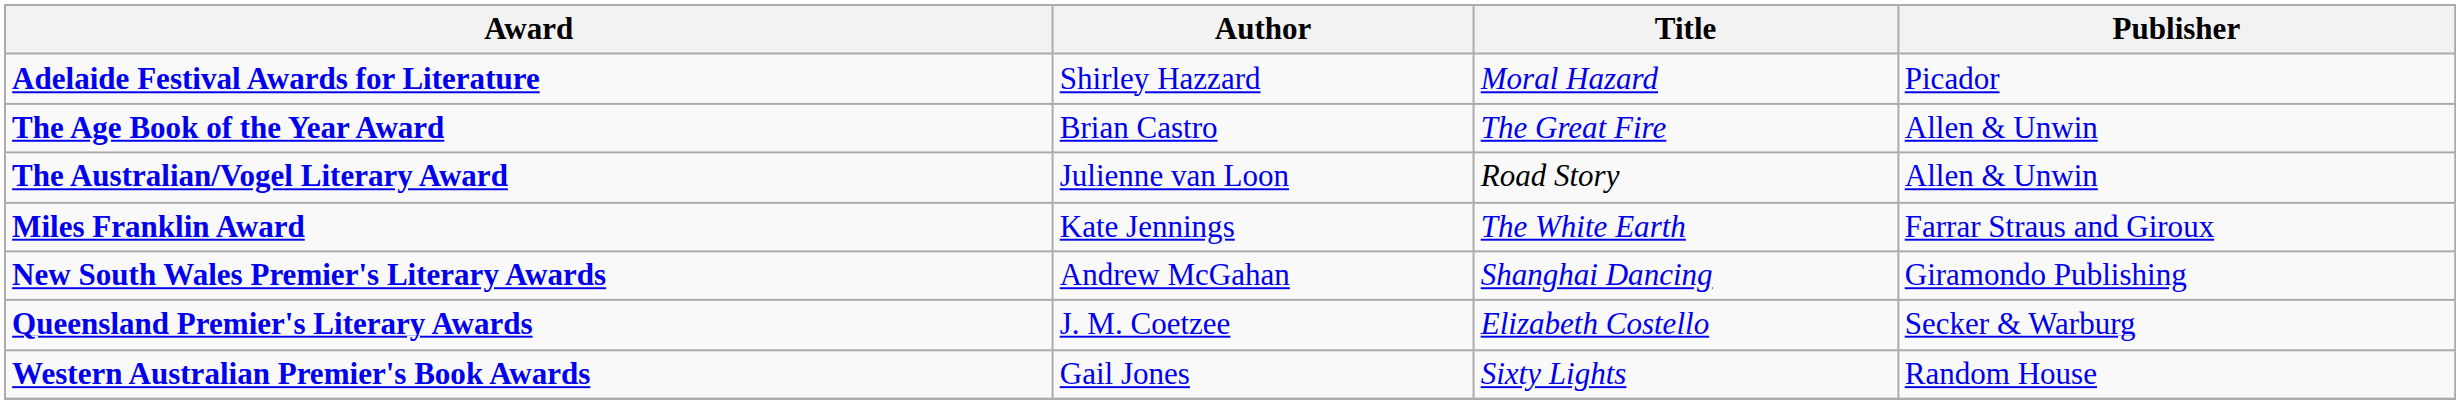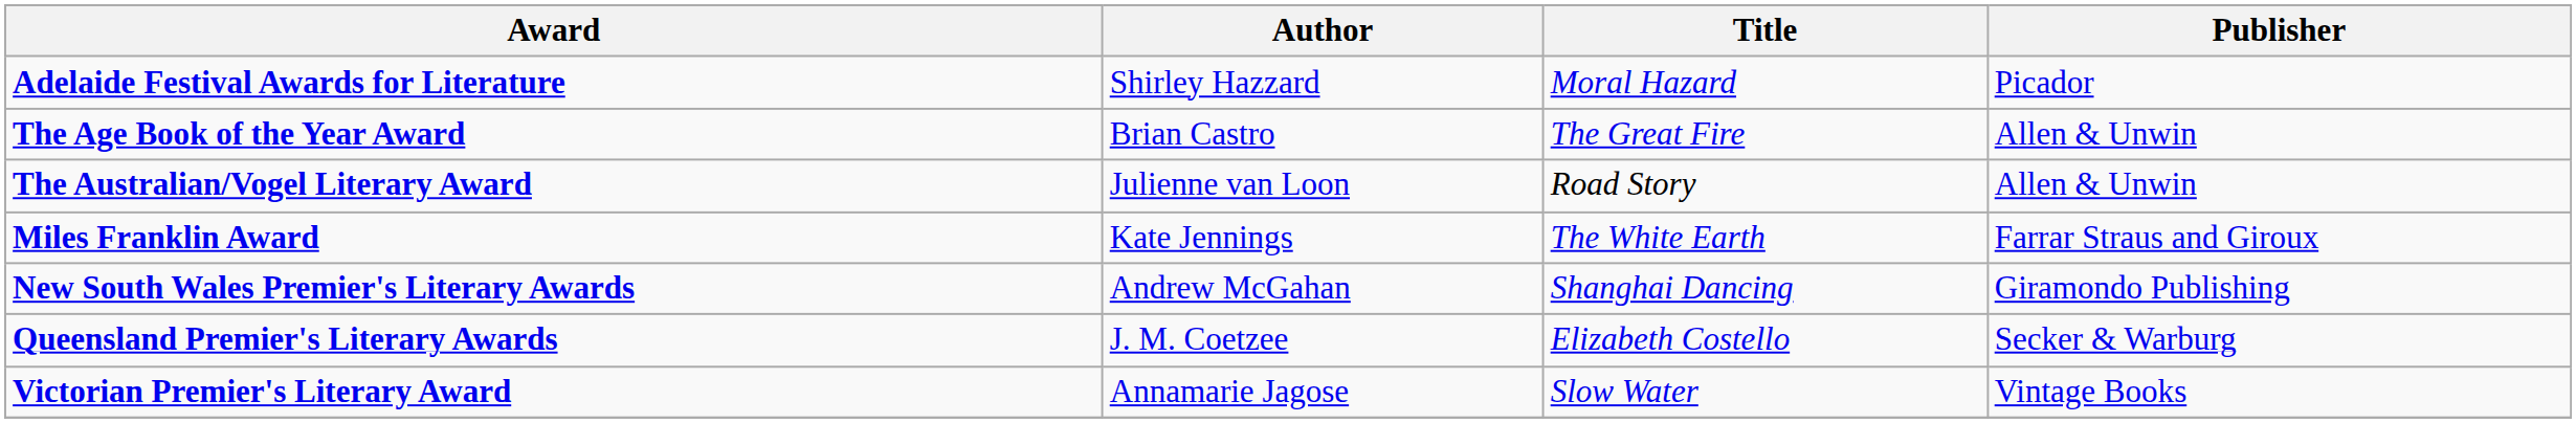+ row: Victorian Premier's Literary Award | Annamarie Jagose | Slow Water | Vintage Books
- row: Western Australian Premier's Book Awards | Gail Jones | Sixty Lights | Random House
